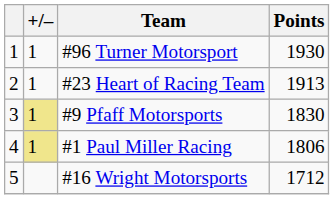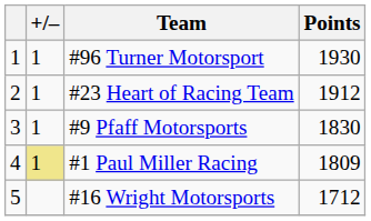#23 Heart of Racing Team | Points: 1913 -> 1912
#9 Pfaff Motorsports | +/–: khaki background -> no background
#1 Paul Miller Racing | Points: 1806 -> 1809
